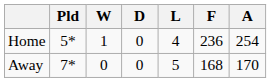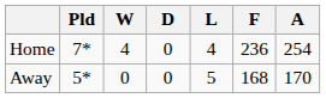Home | Pld: 5* -> 7*
Home | W: 1 -> 4
Away | Pld: 7* -> 5*
